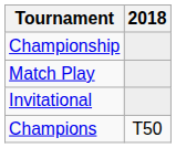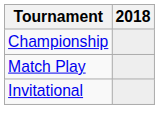- row: Champions | T50
